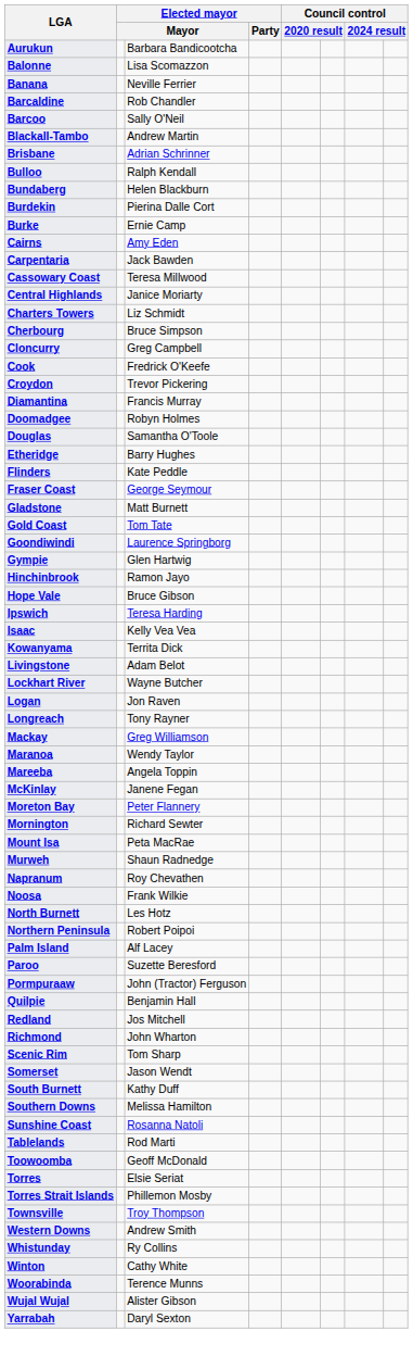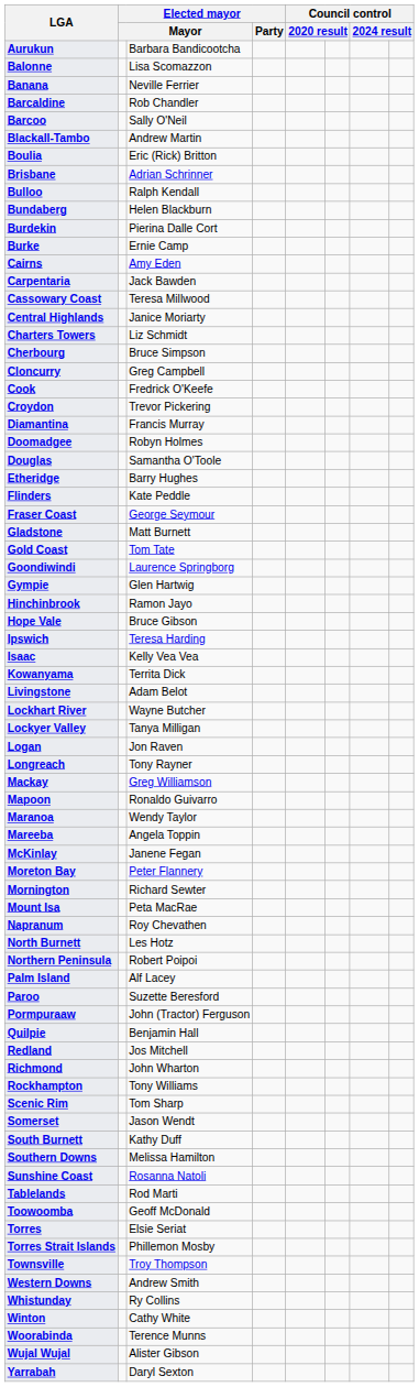+ row: Boulia | Eric (Rick) Britton
+ row: Lockyer Valley | Tanya Milligan
+ row: Mapoon | Ronaldo Guivarro
- row: Murweh | Shaun Radnedge
- row: Noosa | Frank Wilkie
+ row: Rockhampton | Tony Williams
